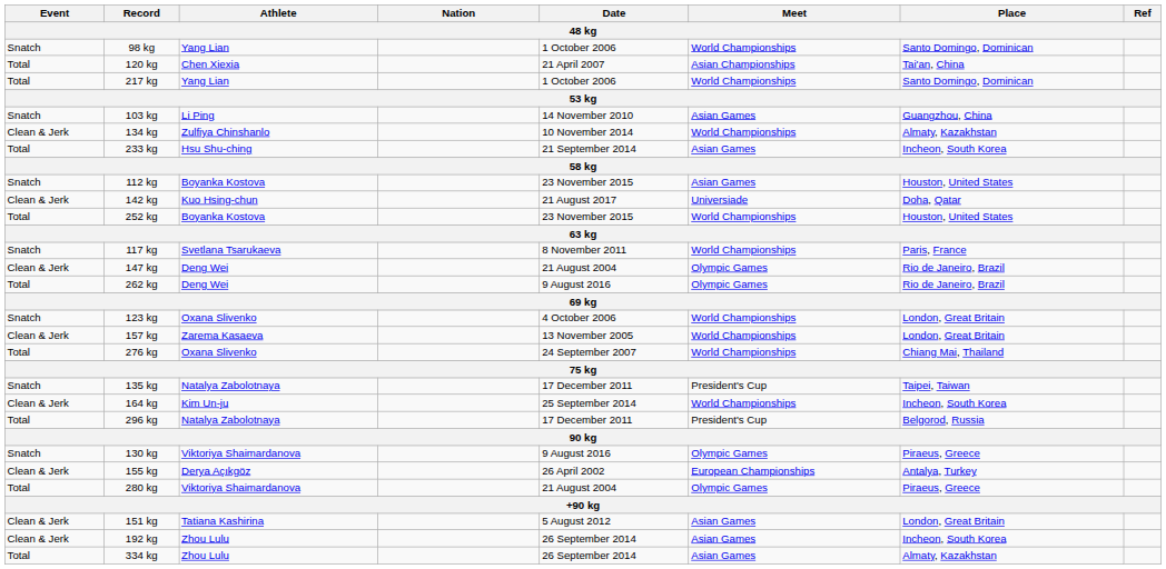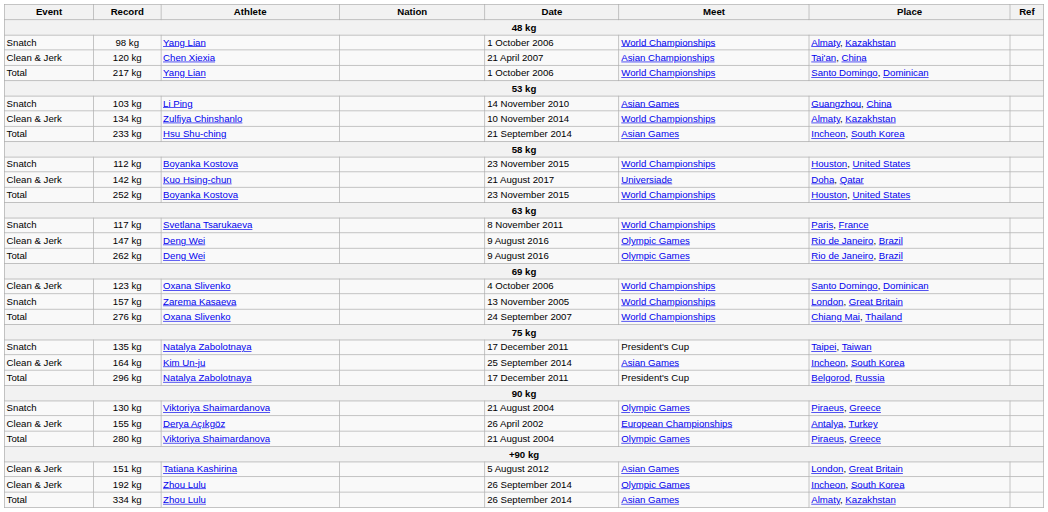98 kg | Place: Santo Domingo, Dominican -> Almaty, Kazakhstan
120 kg | Event: Total -> Clean & Jerk
112 kg | Meet: Asian Games -> World Championships
147 kg | Date: 21 August 2004 -> 9 August 2016
123 kg | Event: Snatch -> Clean & Jerk
123 kg | Place: London, Great Britain -> Santo Domingo, Dominican
157 kg | Event: Clean & Jerk -> Snatch
164 kg | Meet: World Championships -> Asian Games
130 kg | Date: 9 August 2016 -> 21 August 2004
192 kg | Meet: Asian Games -> Olympic Games
